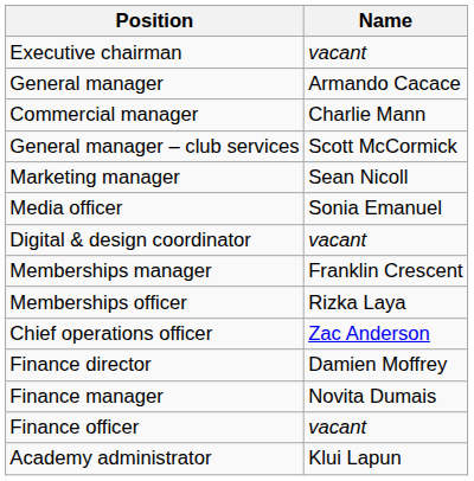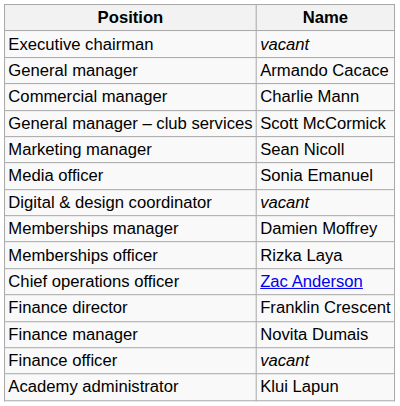Memberships manager | Name: Franklin Crescent -> Damien Moffrey
Finance director | Name: Damien Moffrey -> Franklin Crescent
